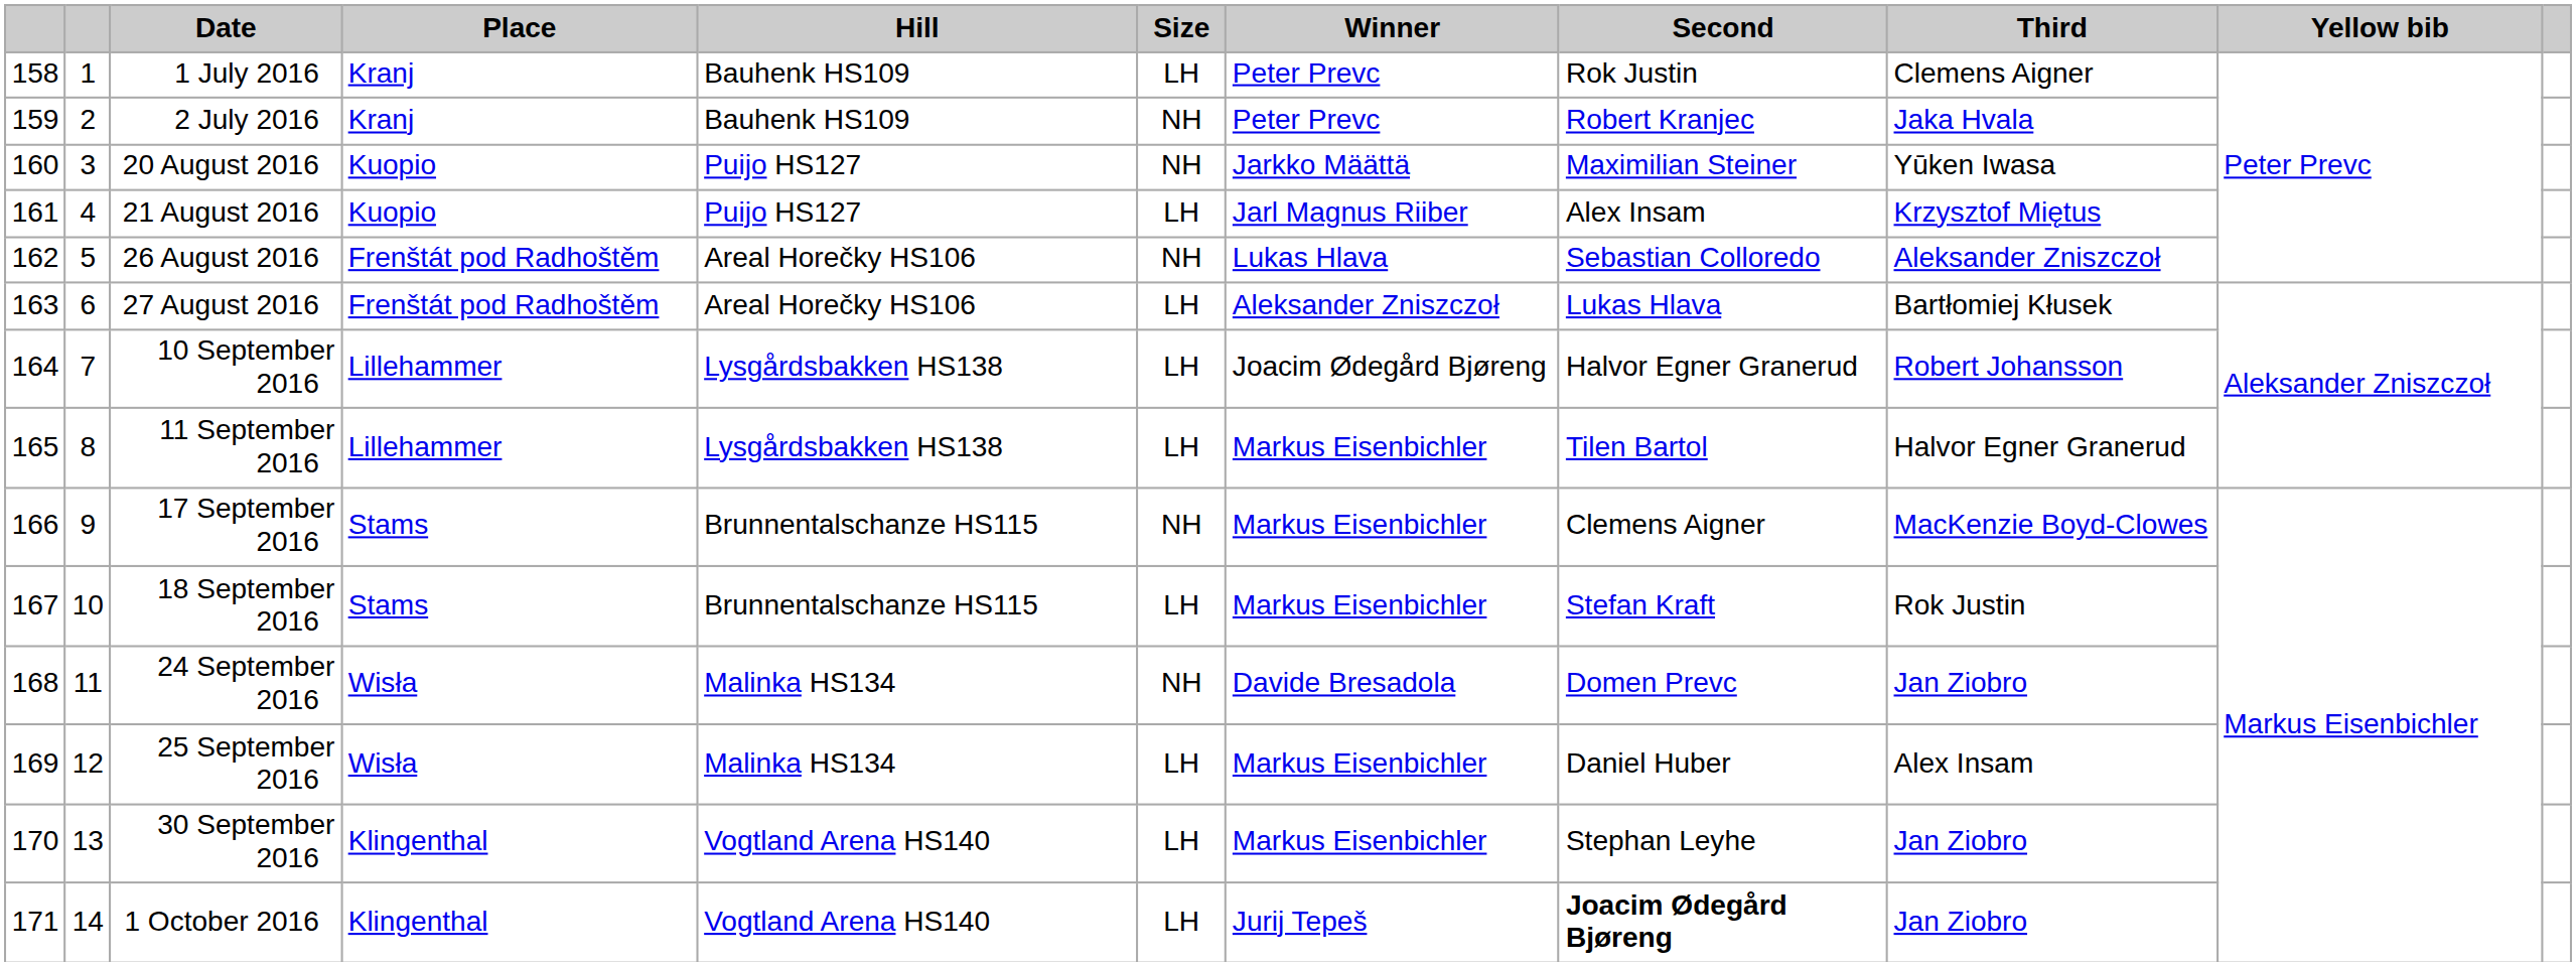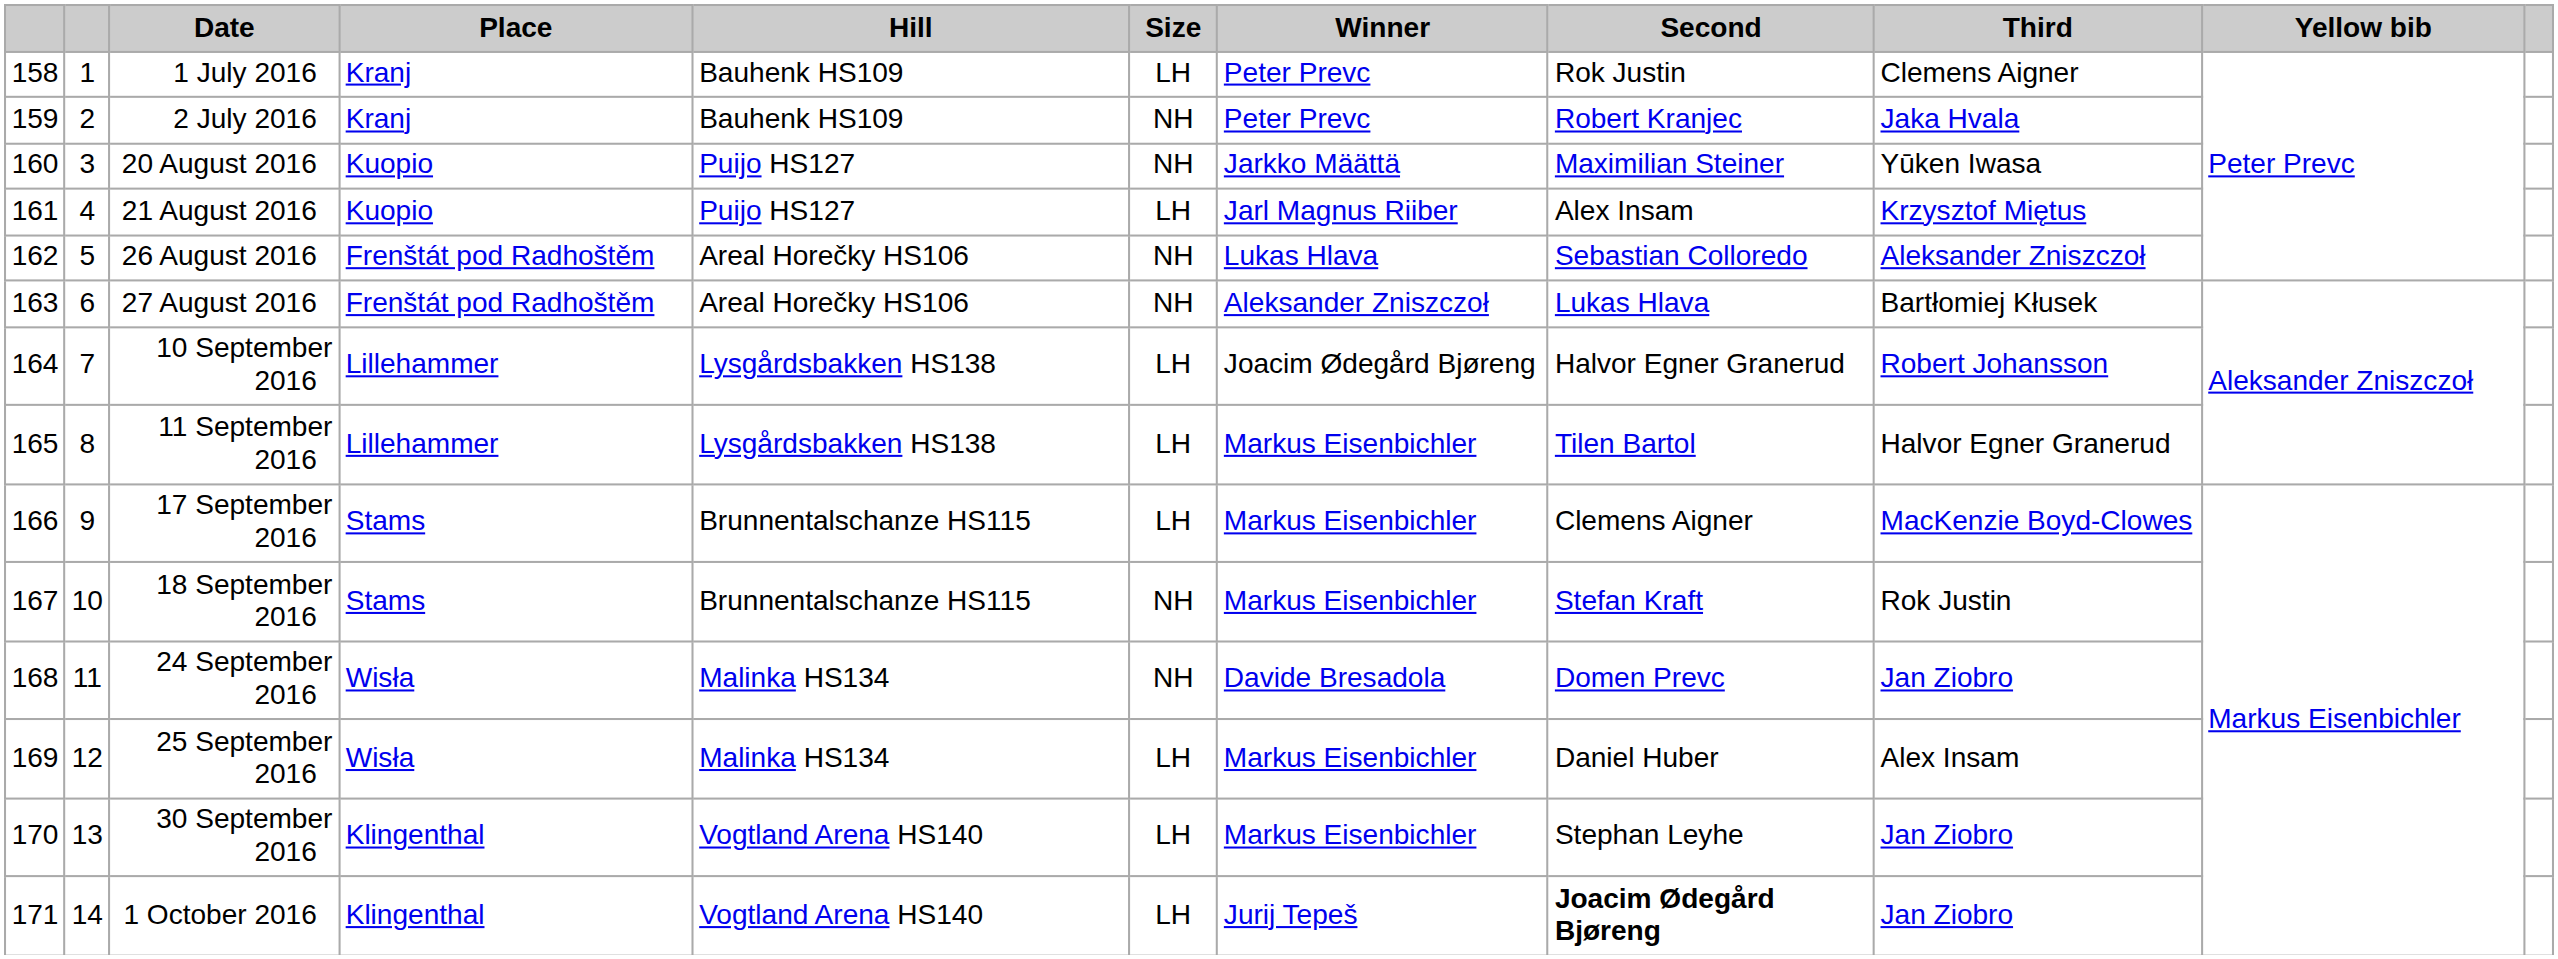27 August 2016 | Size: LH -> NH
17 September 2016 | Size: NH -> LH
18 September 2016 | Size: LH -> NH
